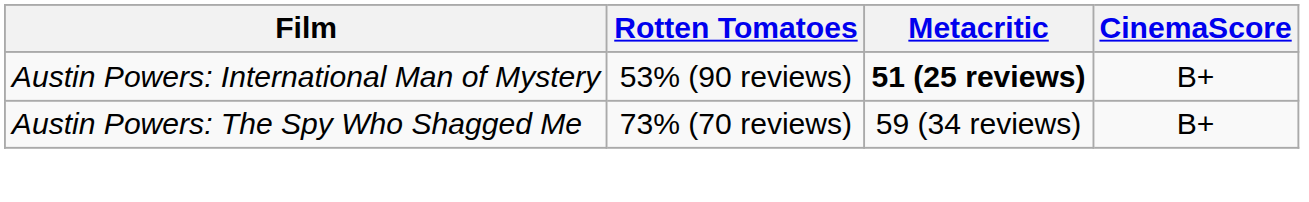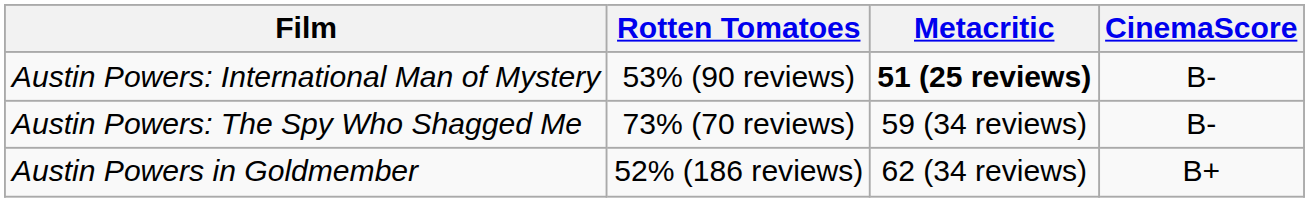Austin Powers: International Man of Mystery | CinemaScore: B+ -> B-
Austin Powers: The Spy Who Shagged Me | CinemaScore: B+ -> B-
+ row: Austin Powers in Goldmember | 52% (186 reviews) | 62 (34 reviews) | B+
